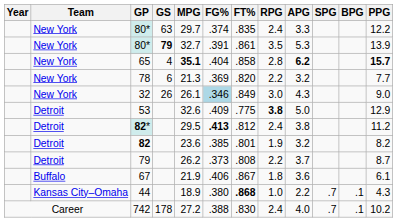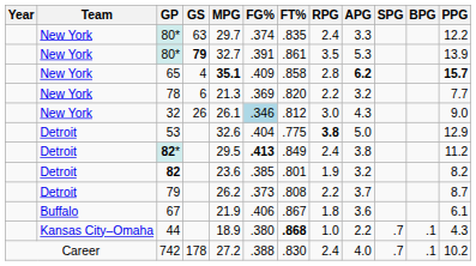65 | FG%: .404 -> .409
32 | FT%: .849 -> .812
53 | FG%: .409 -> .404
82* | FT%: .812 -> .849
